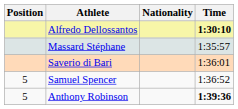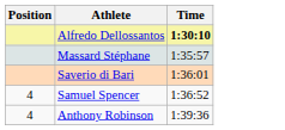- column: Nationality
Samuel Spencer | Position: 5 -> 4
Anthony Robinson | Position: 5 -> 4
Anthony Robinson | Time: bold -> normal
